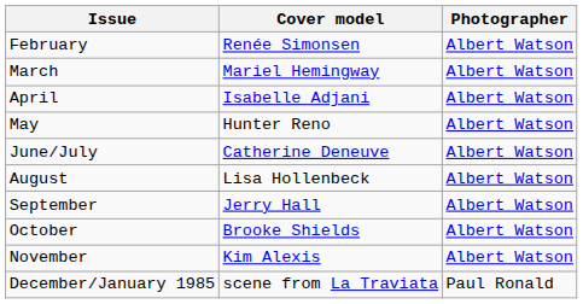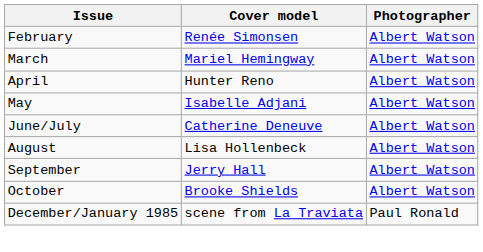April | Cover model: Isabelle Adjani -> Hunter Reno
May | Cover model: Hunter Reno -> Isabelle Adjani
- row: November | Kim Alexis | Albert Watson
